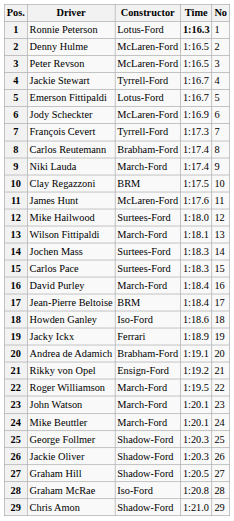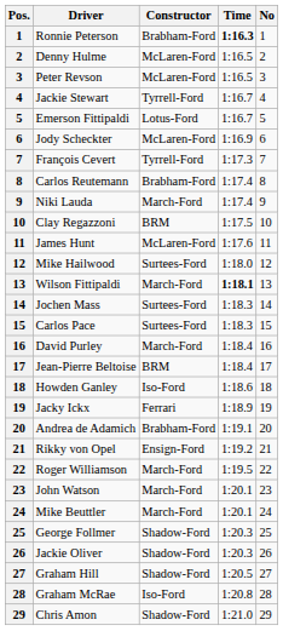Ronnie Peterson | Constructor: Lotus-Ford -> Brabham-Ford
Wilson Fittipaldi | Time: normal -> bold
